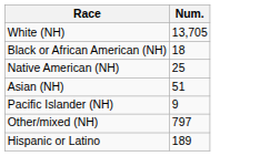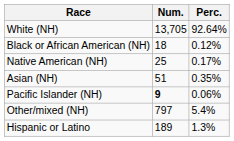+ column: Perc. | 92.64% | 0.12% | 0.17% | 0.35% | 0.06% | 5.4% | 1.3%
Pacific Islander (NH) | Num.: normal -> bold
